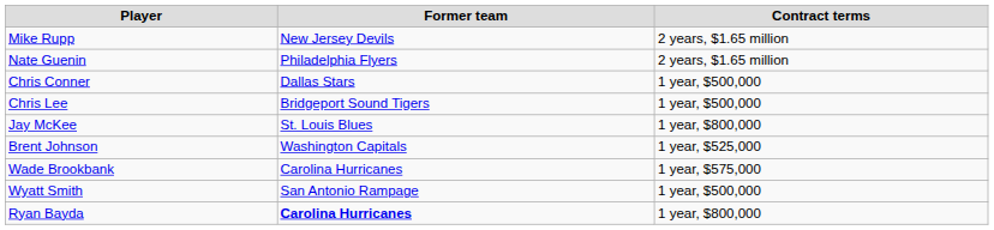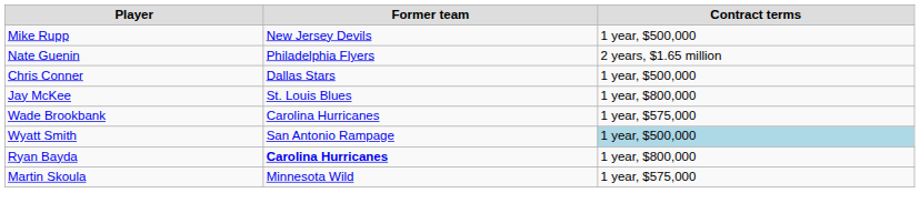Mike Rupp | Contract terms: 2 years, $1.65 million -> 1 year, $500,000
- row: Chris Lee | Bridgeport Sound Tigers | 1 year, $500,000
- row: Brent Johnson | Washington Capitals | 1 year, $525,000
Wyatt Smith | Contract terms: no background -> lightblue background
+ row: Martin Skoula | Minnesota Wild | 1 year, $575,000
